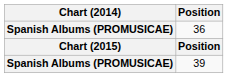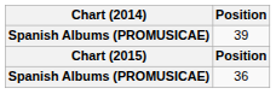rows swapped: 36 <-> 39
